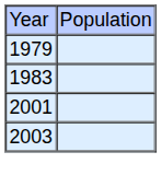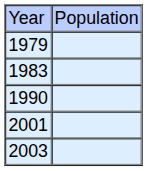+ row: 1990
